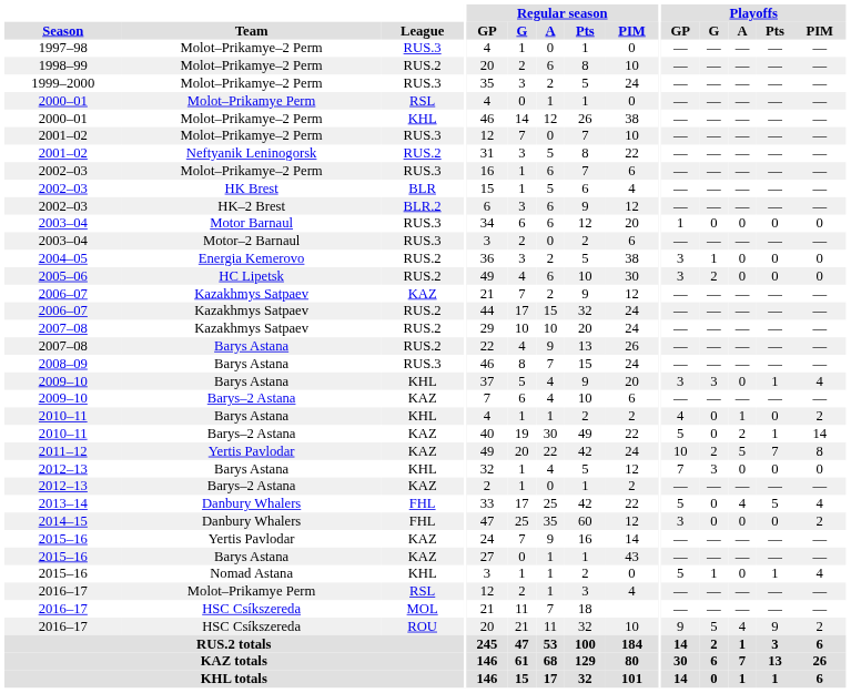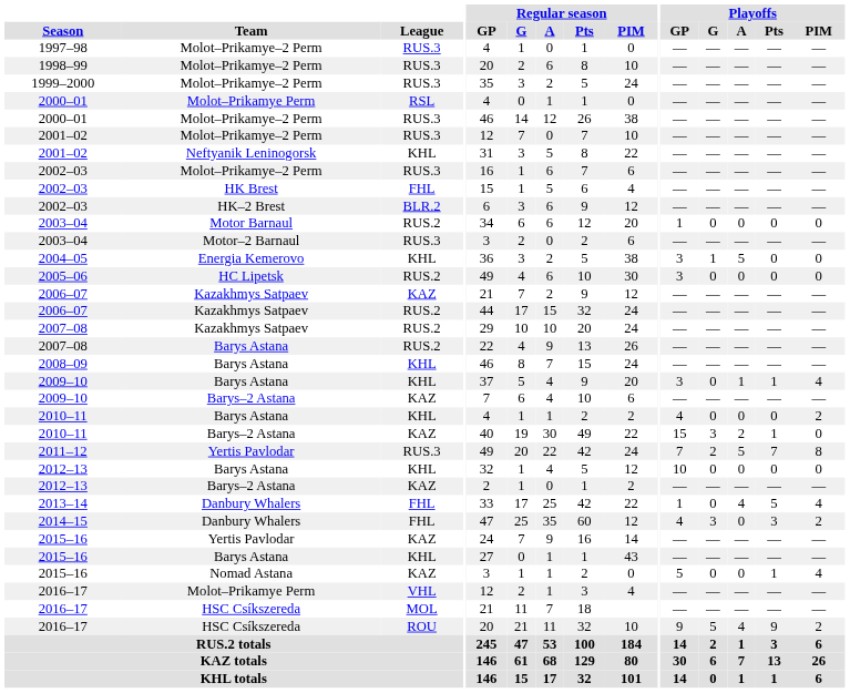1998–99 | League: RUS.2 -> RUS.3
2000–01 / Molot–Prikamye–2 Perm | League: KHL -> RUS.3
2001–02 / Neftyanik Leninogorsk | League: RUS.2 -> KHL
2002–03 / HK Brest | League: BLR -> FHL
2003–04 / Motor Barnaul | League: RUS.3 -> RUS.2
2004–05 | League: RUS.2 -> KHL
2004–05 | Playoffs / A: 0 -> 5
2005–06 | Playoffs / G: 2 -> 0
2008–09 | League: RUS.3 -> KHL
2009–10 / Barys Astana | Playoffs / G: 3 -> 0
2009–10 / Barys Astana | Playoffs / A: 0 -> 1
2010–11 / Barys Astana | Playoffs / A: 1 -> 0
2010–11 / Barys–2 Astana | Playoffs / GP: 5 -> 15
2010–11 / Barys–2 Astana | Playoffs / G: 0 -> 3
2010–11 / Barys–2 Astana | Playoffs / PIM: 14 -> 0
2011–12 | League: KAZ -> RUS.3
2011–12 | Playoffs / GP: 10 -> 7
2012–13 / Barys Astana | Playoffs / GP: 7 -> 10
2012–13 / Barys Astana | Playoffs / G: 3 -> 0
2013–14 | Playoffs / GP: 5 -> 1
2014–15 | Playoffs / GP: 3 -> 4
2014–15 | Playoffs / G: 0 -> 3
2014–15 | Playoffs / Pts: 0 -> 3
2015–16 / Barys Astana | League: KAZ -> KHL
2015–16 / Nomad Astana | League: KHL -> KAZ
2015–16 / Nomad Astana | Playoffs / G: 1 -> 0
2016–17 / Molot–Prikamye Perm | League: RSL -> VHL
